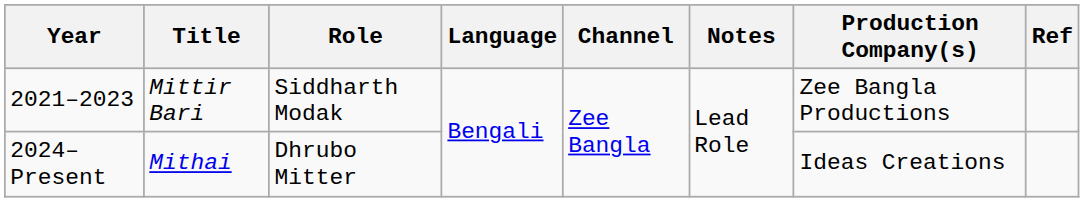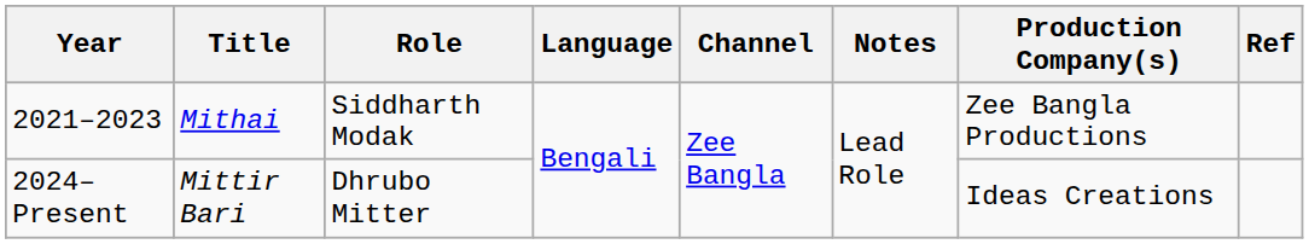2021–2023 | Title: Mittir Bari -> Mithai
2024–Present | Title: Mithai -> Mittir Bari
